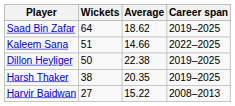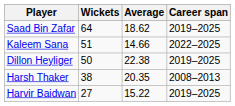Harsh Thaker | Career span: 2019–2025 -> 2008–2013
Harvir Baidwan | Career span: 2008–2013 -> 2019–2025
